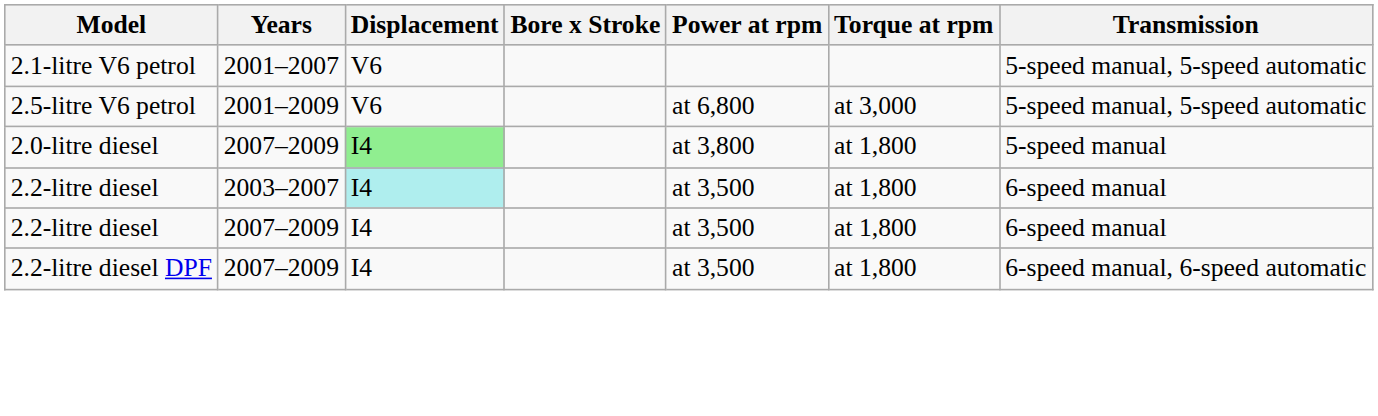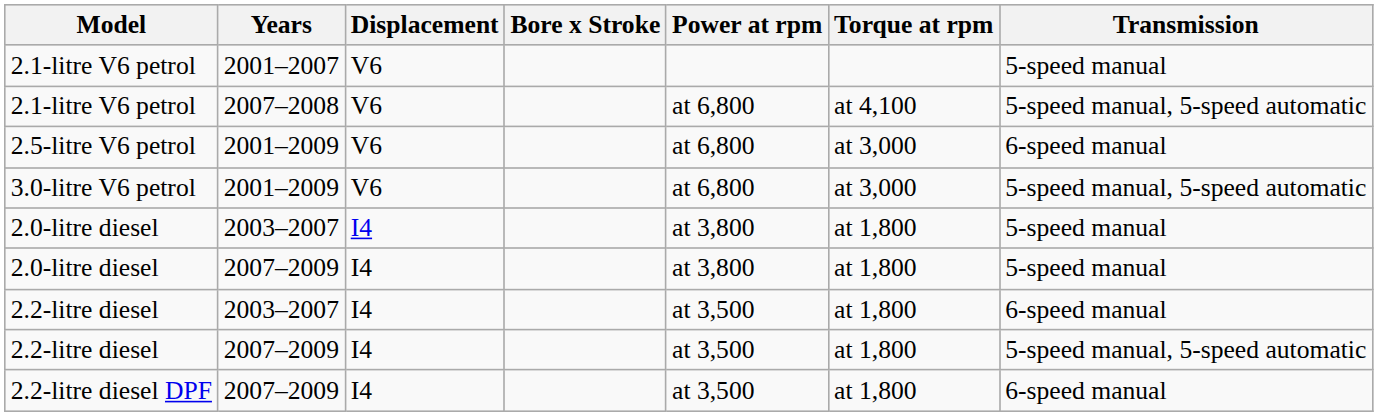2.1-litre V6 petrol / 2001–2007 | Transmission: 5-speed manual, 5-speed automatic -> 5-speed manual
+ row: 2.1-litre V6 petrol | 2007–2008 | V6 | at 6,800 | at 4,100 | 5-speed manual, 5-speed automatic
2.5-litre V6 petrol | Transmission: 5-speed manual, 5-speed automatic -> 6-speed manual
+ row: 3.0-litre V6 petrol | 2001–2009 | V6 | at 6,800 | at 3,000 | 5-speed manual, 5-speed automatic
+ row: 2.0-litre diesel | 2003–2007 | I4 | at 3,800 | at 1,800 | 5-speed manual
2.0-litre diesel / 2007–2009 | Displacement: lightgreen background -> no background
2.2-litre diesel / 2003–2007 | Displacement: paleturquoise background -> no background
2.2-litre diesel / 2007–2009 | Transmission: 6-speed manual -> 5-speed manual, 5-speed automatic
2.2-litre diesel DPF | Transmission: 6-speed manual, 6-speed automatic -> 6-speed manual
